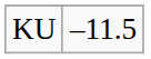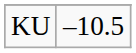KU | column 2: –11.5 -> –10.5
